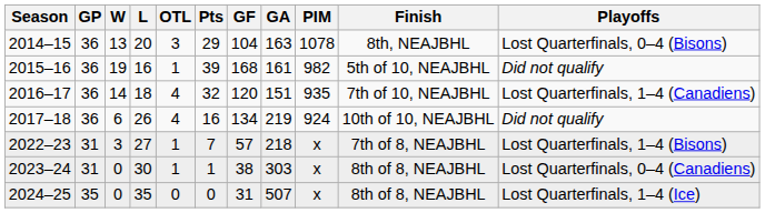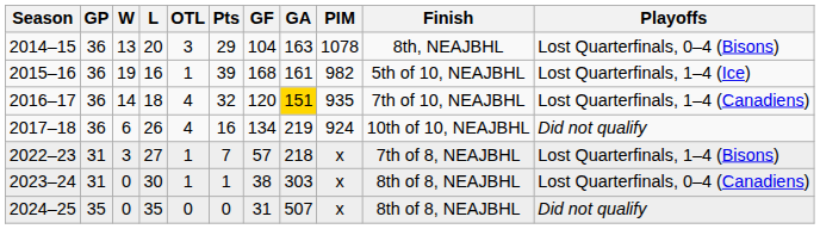2015–16 | Playoffs: Did not qualify -> Lost Quarterfinals, 1–4 (Ice)
2016–17 | GA: no background -> gold background
2024–25 | Playoffs: Lost Quarterfinals, 1–4 (Ice) -> Did not qualify
